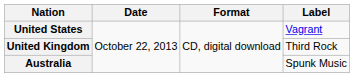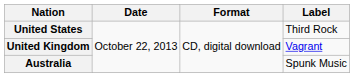United States | Label: Vagrant -> Third Rock
United Kingdom | Label: Third Rock -> Vagrant
